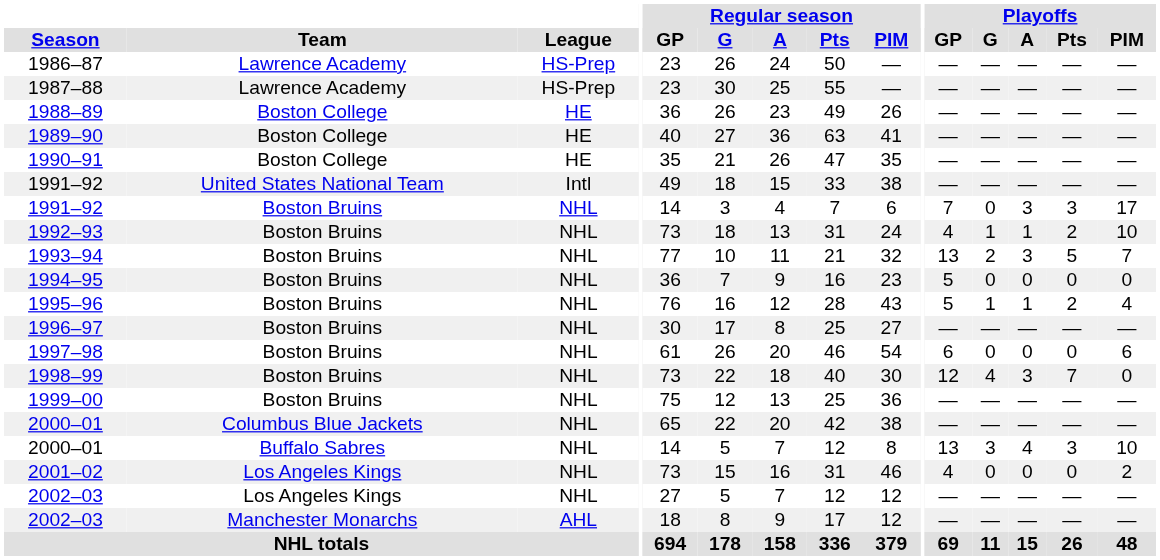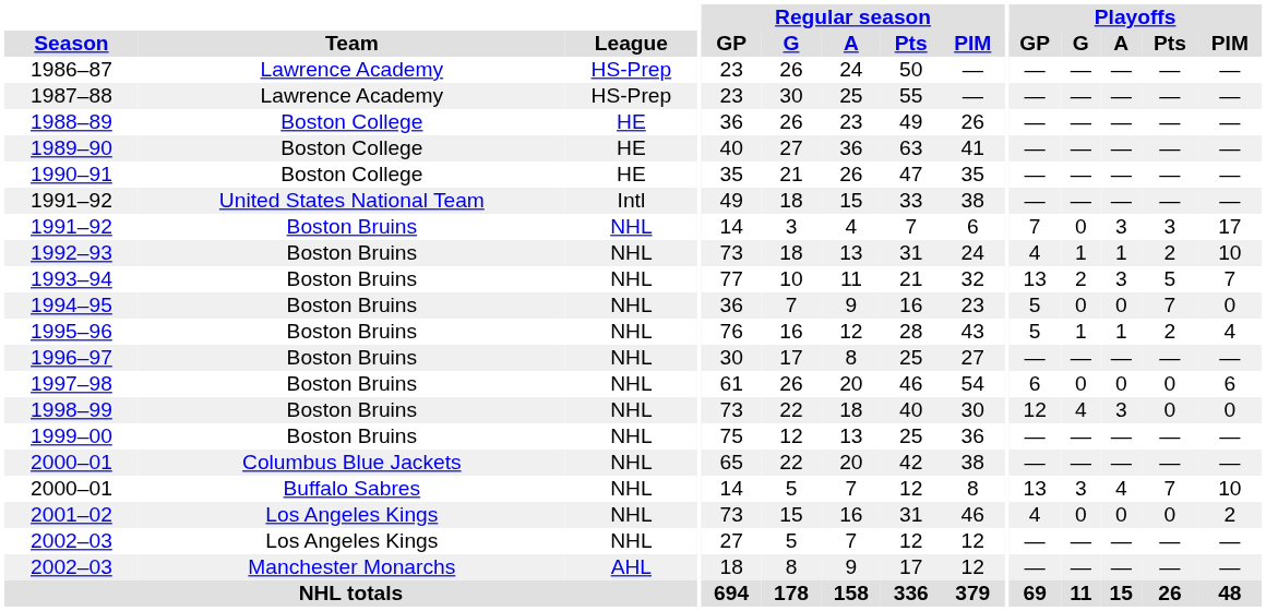1994–95 | Playoffs / Pts: 0 -> 7
1998–99 | Playoffs / Pts: 7 -> 0
2000–01 / Buffalo Sabres | Playoffs / Pts: 3 -> 7
